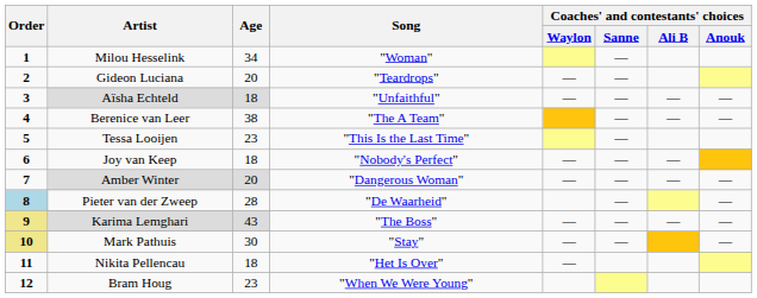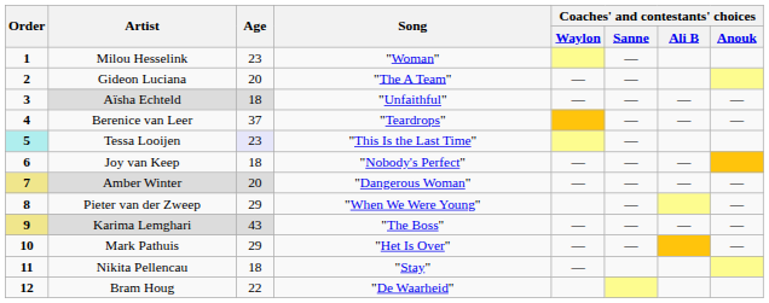Milou Hesselink | Age: 34 -> 23
Gideon Luciana | Song: "Teardrops" -> "The A Team"
Berenice van Leer | Age: 38 -> 37
Berenice van Leer | Song: "The A Team" -> "Teardrops"
Tessa Looijen | Order: no background -> paleturquoise background
Tessa Looijen | Age: no background -> lavender background
Amber Winter | Order: no background -> khaki background
Pieter van der Zweep | Order: lightblue background -> no background
Pieter van der Zweep | Age: 28 -> 29
Pieter van der Zweep | Song: "De Waarheid" -> "When We Were Young"
Mark Pathuis | Order: khaki background -> no background
Mark Pathuis | Age: 30 -> 29
Mark Pathuis | Song: "Stay" -> "Het Is Over"
Nikita Pellencau | Song: "Het Is Over" -> "Stay"
Bram Houg | Age: 23 -> 22
Bram Houg | Song: "When We Were Young" -> "De Waarheid"
